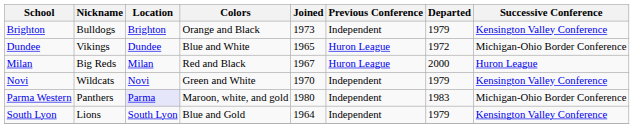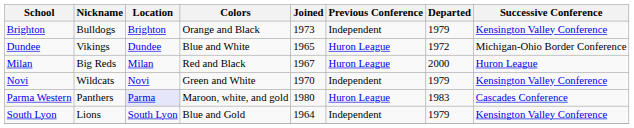Parma Western | Previous Conference: Independent -> Huron League
Parma Western | Successive Conference: Michigan-Ohio Border Conference -> Cascades Conference
